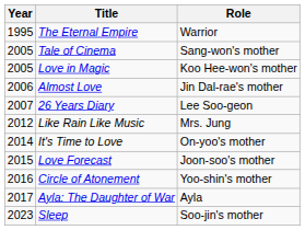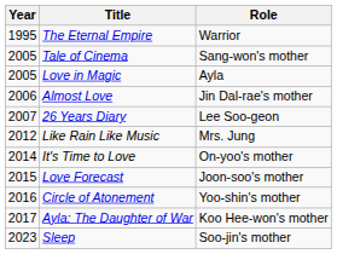Love in Magic | Role: Koo Hee-won's mother -> Ayla
Ayla: The Daughter of War | Role: Ayla -> Koo Hee-won's mother
